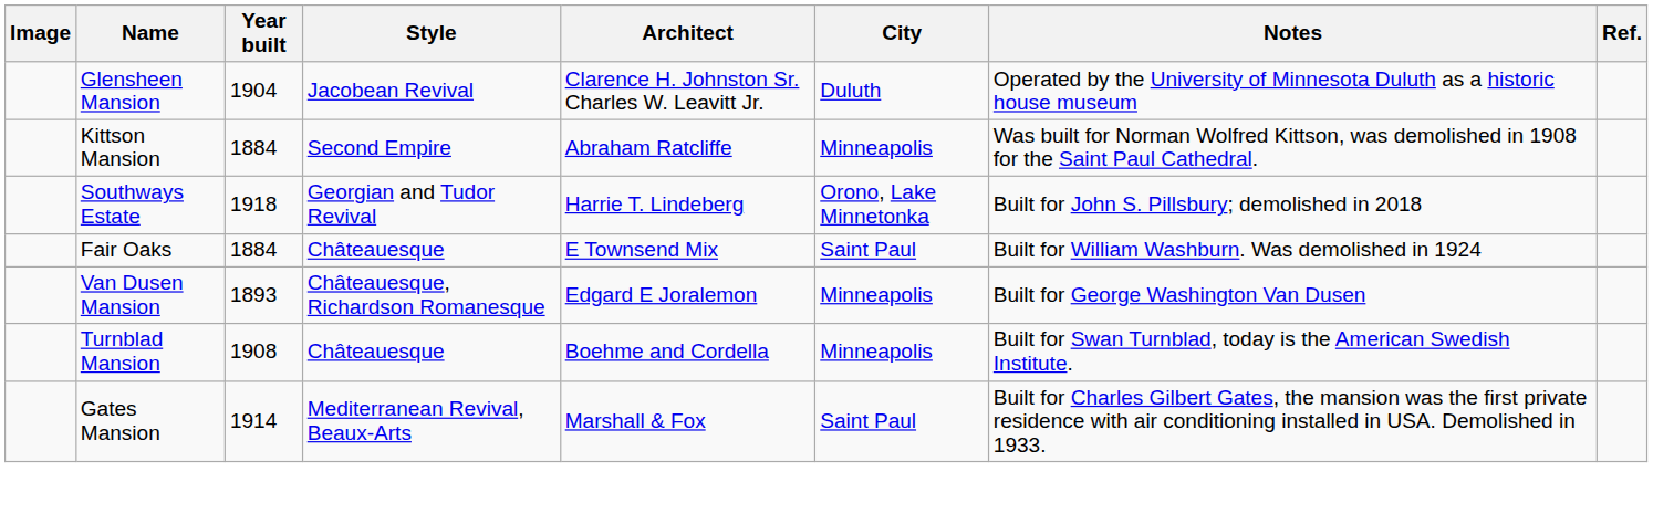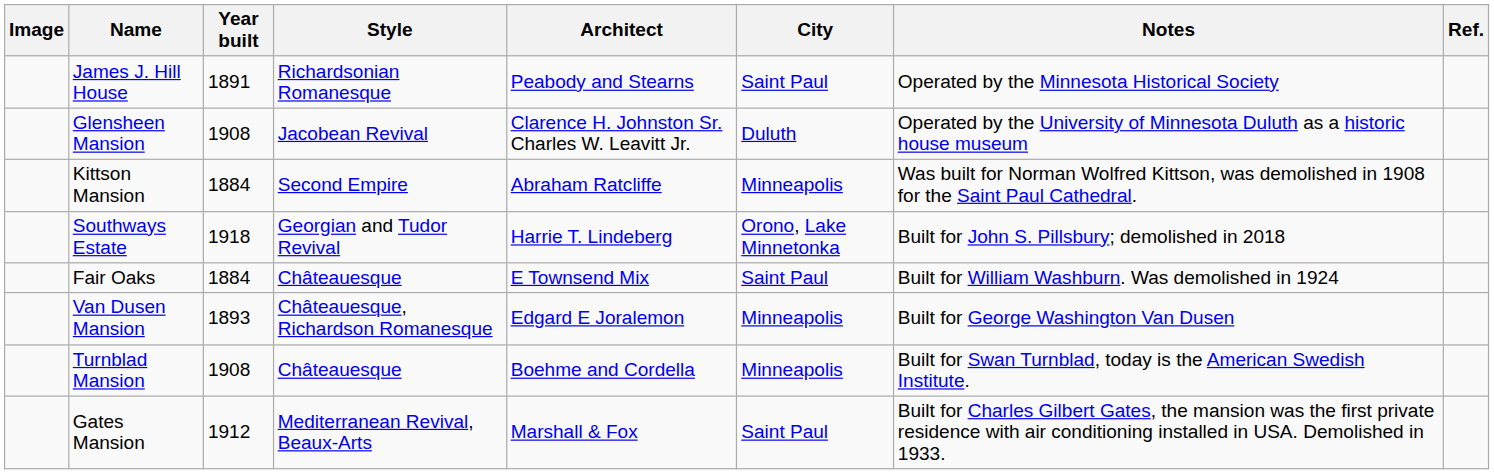+ row: James J. Hill House | 1891 | Richardsonian Romanesque | Peabody and Stearns | Saint Paul | Operated by the Minnesota Historical Society
Glensheen Mansion | Year built: 1904 -> 1908
Gates Mansion | Year built: 1914 -> 1912
